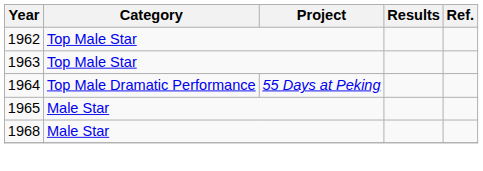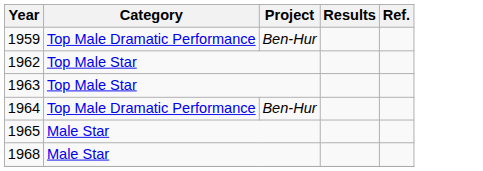+ row: 1959 | Top Male Dramatic Performance | Ben-Hur
1964 | Project: 55 Days at Peking -> Ben-Hur
